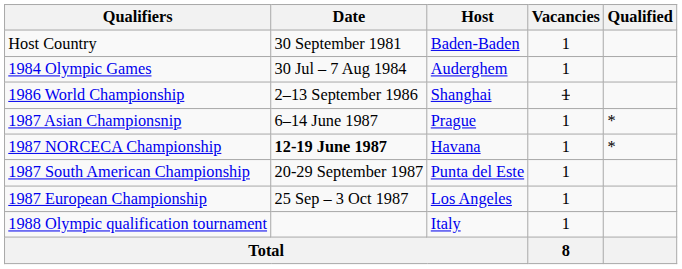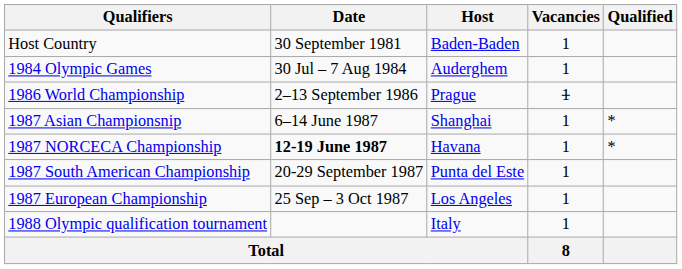1986 World Championship | Host: Shanghai -> Prague
1987 Asian Championsnip | Host: Prague -> Shanghai
